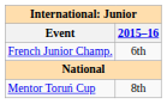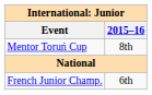rows swapped: Mentor Toruń Cup <-> French Junior Champ.
